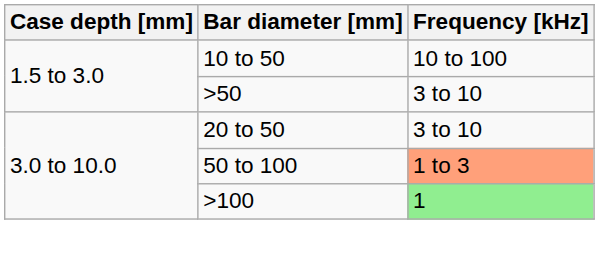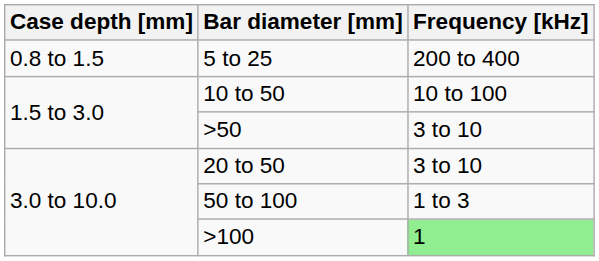+ row: 0.8 to 1.5 | 5 to 25 | 200 to 400
50 to 100 | Frequency [kHz]: lightsalmon background -> no background
